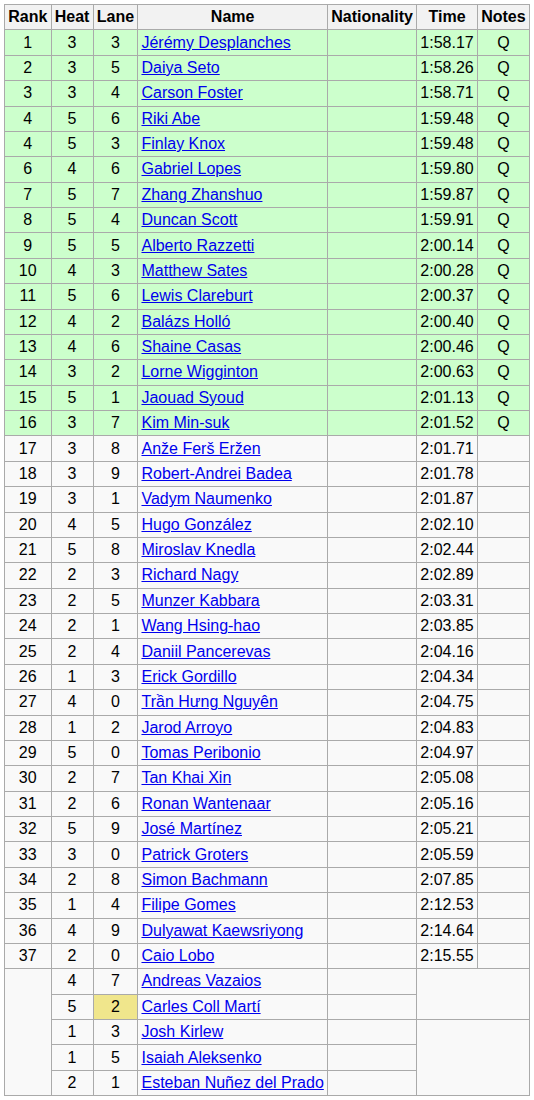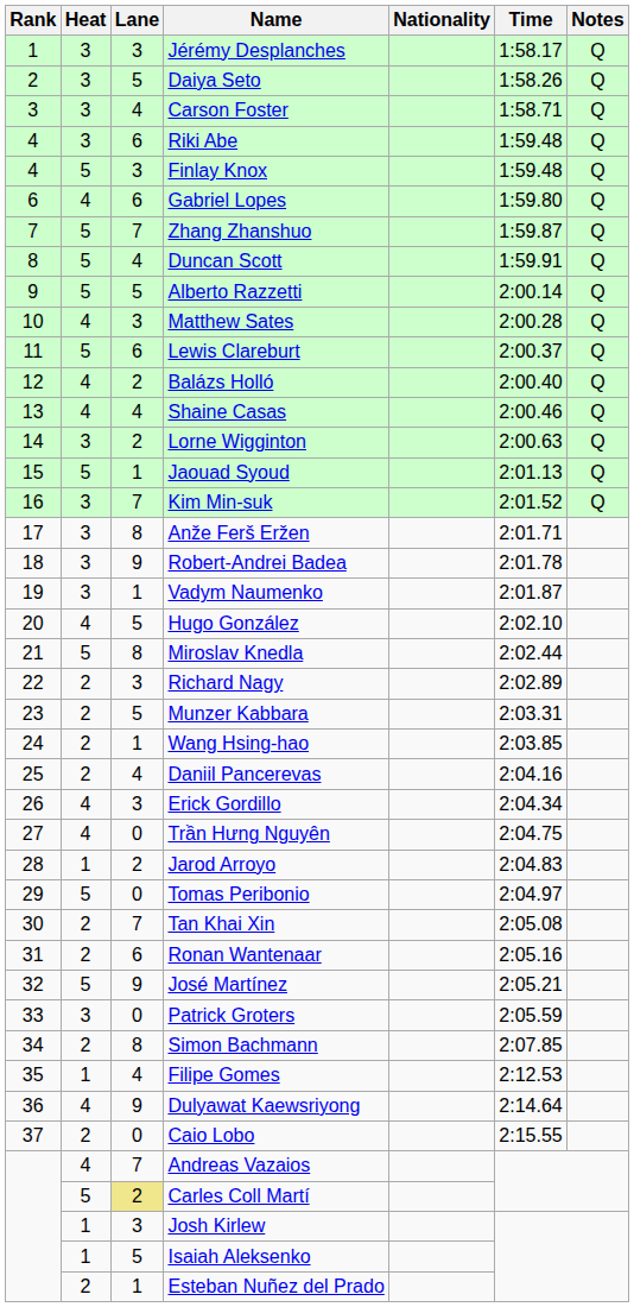Riki Abe | Heat: 5 -> 3
Shaine Casas | Lane: 6 -> 4
Erick Gordillo | Heat: 1 -> 4
